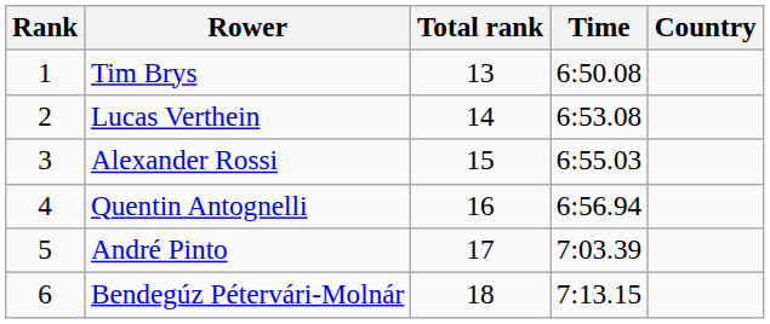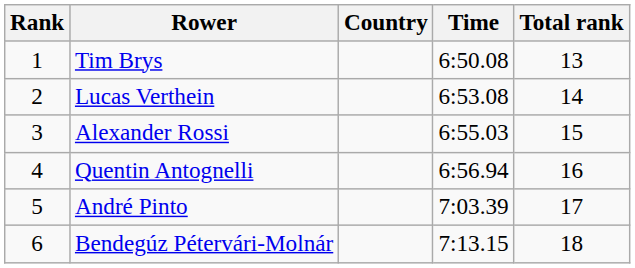columns swapped: Country <-> Total rank
